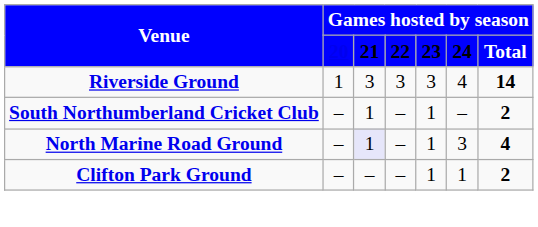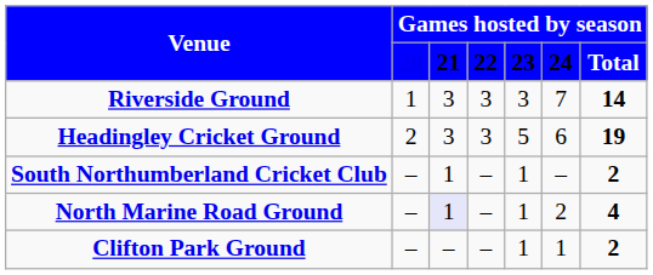Riverside Ground | column 6: 4 -> 7
+ row: Headingley Cricket Ground | 2 | 3 | 3 | 5 | 6 | 19
North Marine Road Ground | column 6: 3 -> 2
